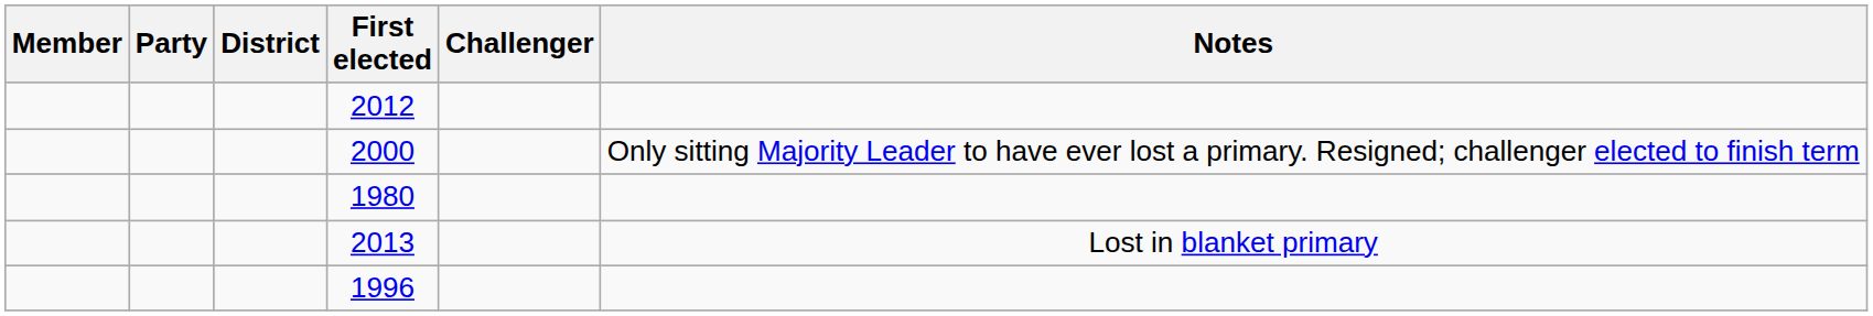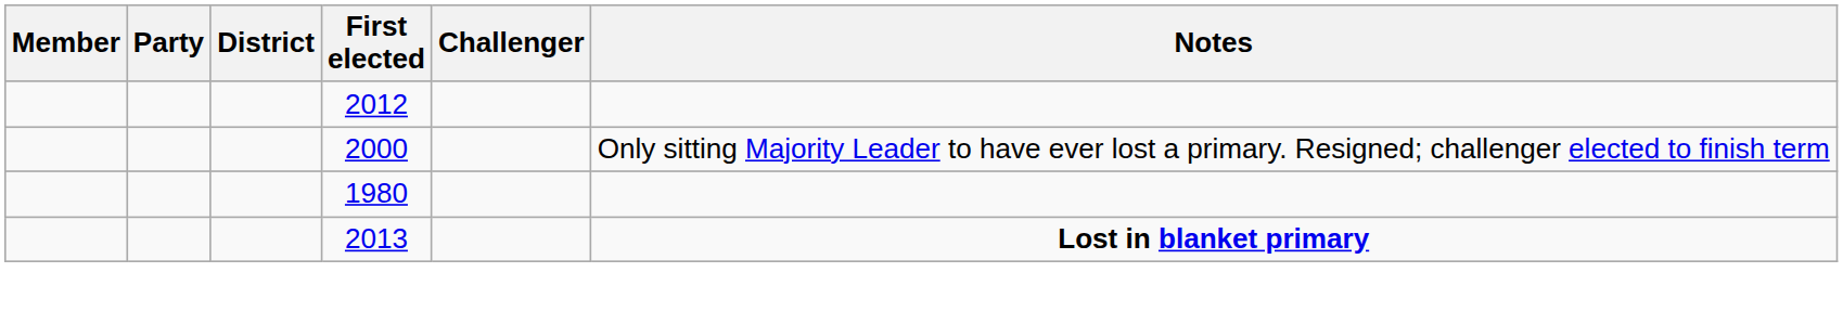2013 | Notes: normal -> bold
- row: 1996
